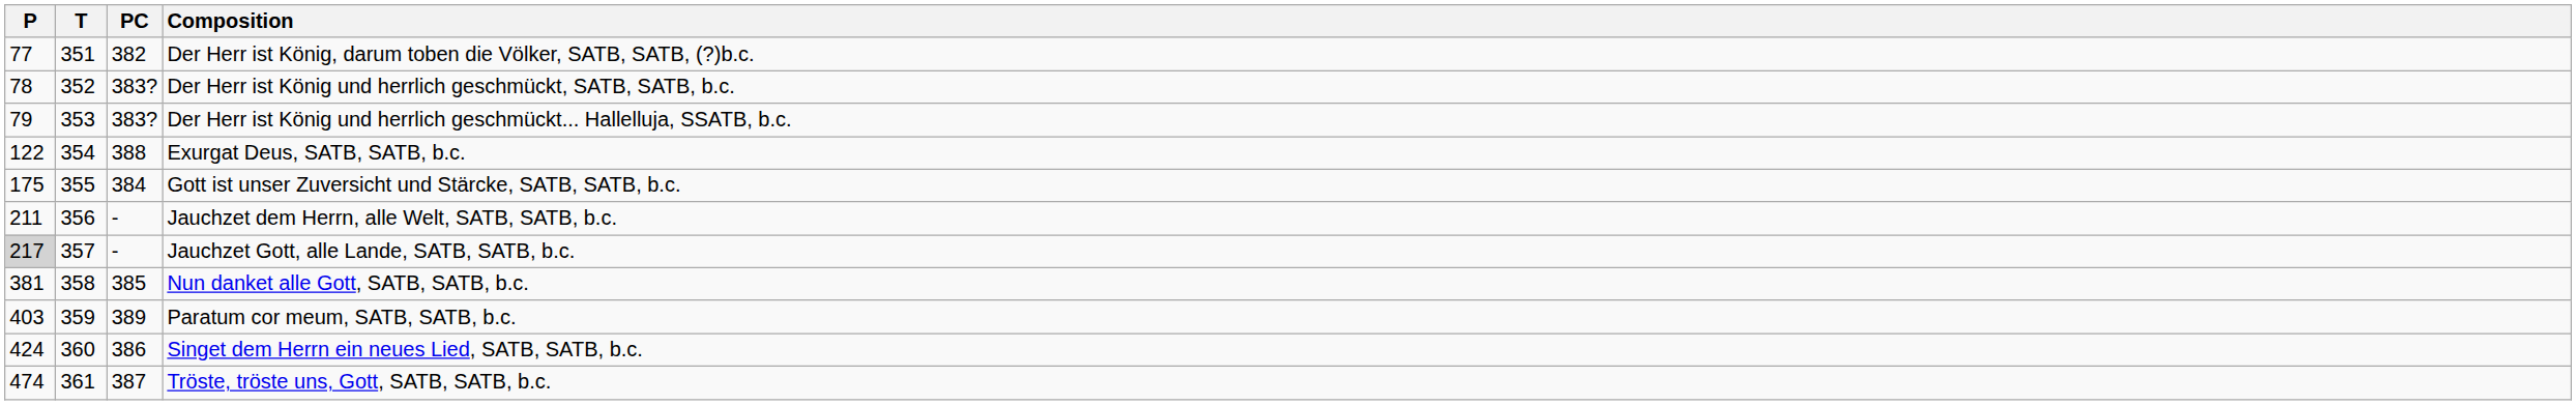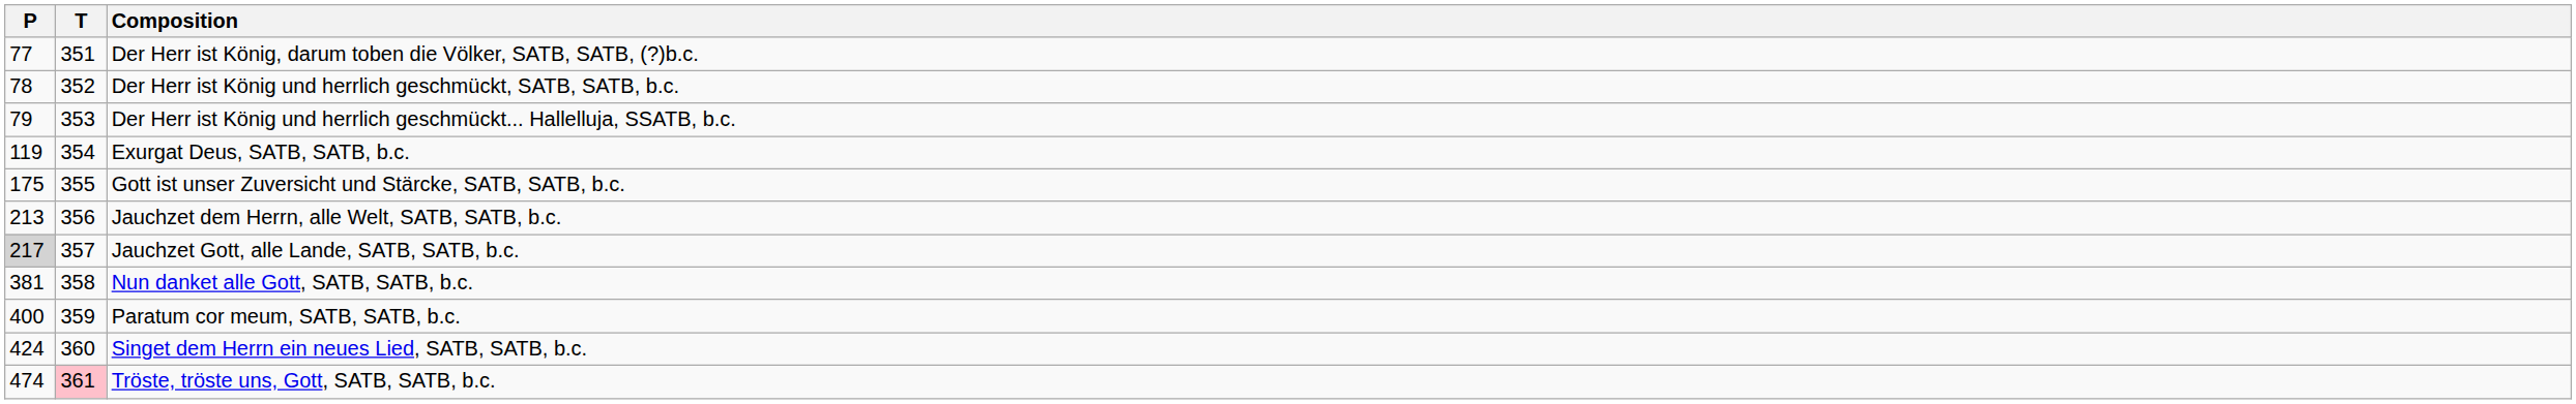- column: PC | 382 | 383? | 383? | 388 | 384 | - | - | 385 | 389 | 386 | 387
Exurgat Deus, SATB, SATB, b.c. | P: 122 -> 119
Jauchzet dem Herrn, alle Welt, SATB, SATB, b.c. | P: 211 -> 213
Paratum cor meum, SATB, SATB, b.c. | P: 403 -> 400
Tröste, tröste uns, Gott, SATB, SATB, b.c. | T: no background -> pink background
